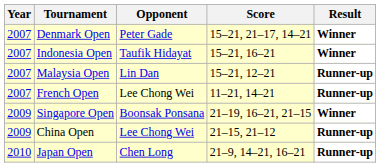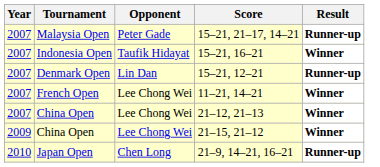15–21, 21–17, 14–21 | Tournament: Denmark Open -> Malaysia Open
15–21, 21–17, 14–21 | Result: Winner -> Runner-up
15–21, 12–21 | Tournament: Malaysia Open -> Denmark Open
11–21, 14–21 | Result: Runner-up -> Winner
+ row: 2007 | China Open | Lee Chong Wei | 21–12, 21–13 | Winner
- row: 2009 | Singapore Open | Boonsak Ponsana | 21–19, 16–21, 21–15 | Winner
21–15, 21–12 | Result: Runner-up -> Winner
